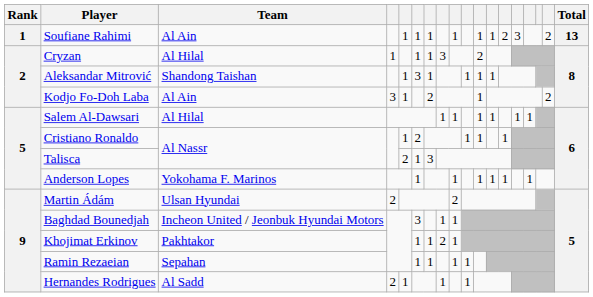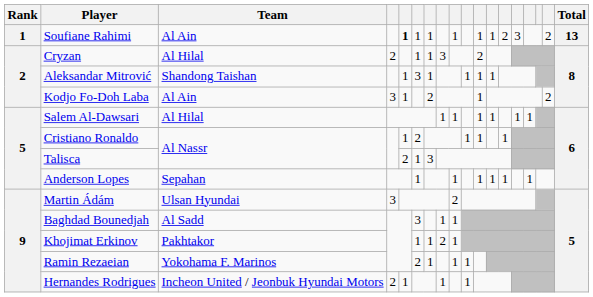Soufiane Rahimi | column 5: normal -> bold
Cryzan | column 4: 1 -> 2
Anderson Lopes | Team: Yokohama F. Marinos -> Sepahan
Martin Ádám | column 4: 2 -> 3
Baghdad Bounedjah | Team: Incheon United / Jeonbuk Hyundai Motors -> Al Sadd
Ramin Rezaeian | Team: Sepahan -> Yokohama F. Marinos
Ramin Rezaeian | column 6: 1 -> 2
Hernandes Rodrigues | Team: Al Sadd -> Incheon United / Jeonbuk Hyundai Motors
